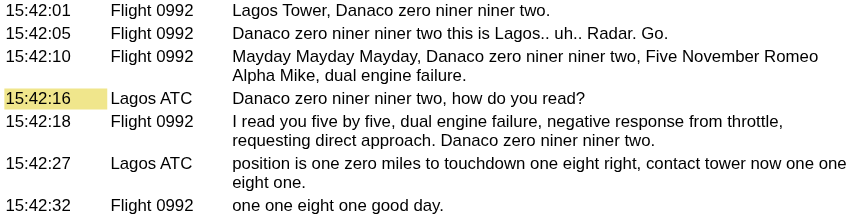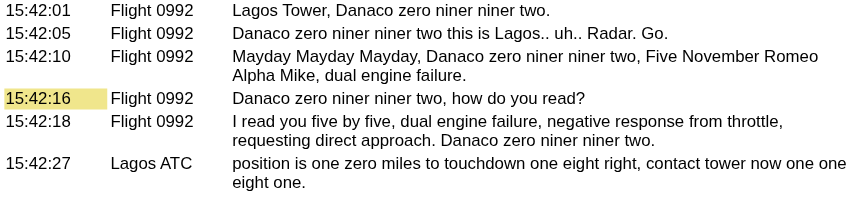Danaco zero niner niner two, how do you read? | column 2: Lagos ATC -> Flight 0992
- row: 15:42:32 | Flight 0992 | one one eight one good day.
